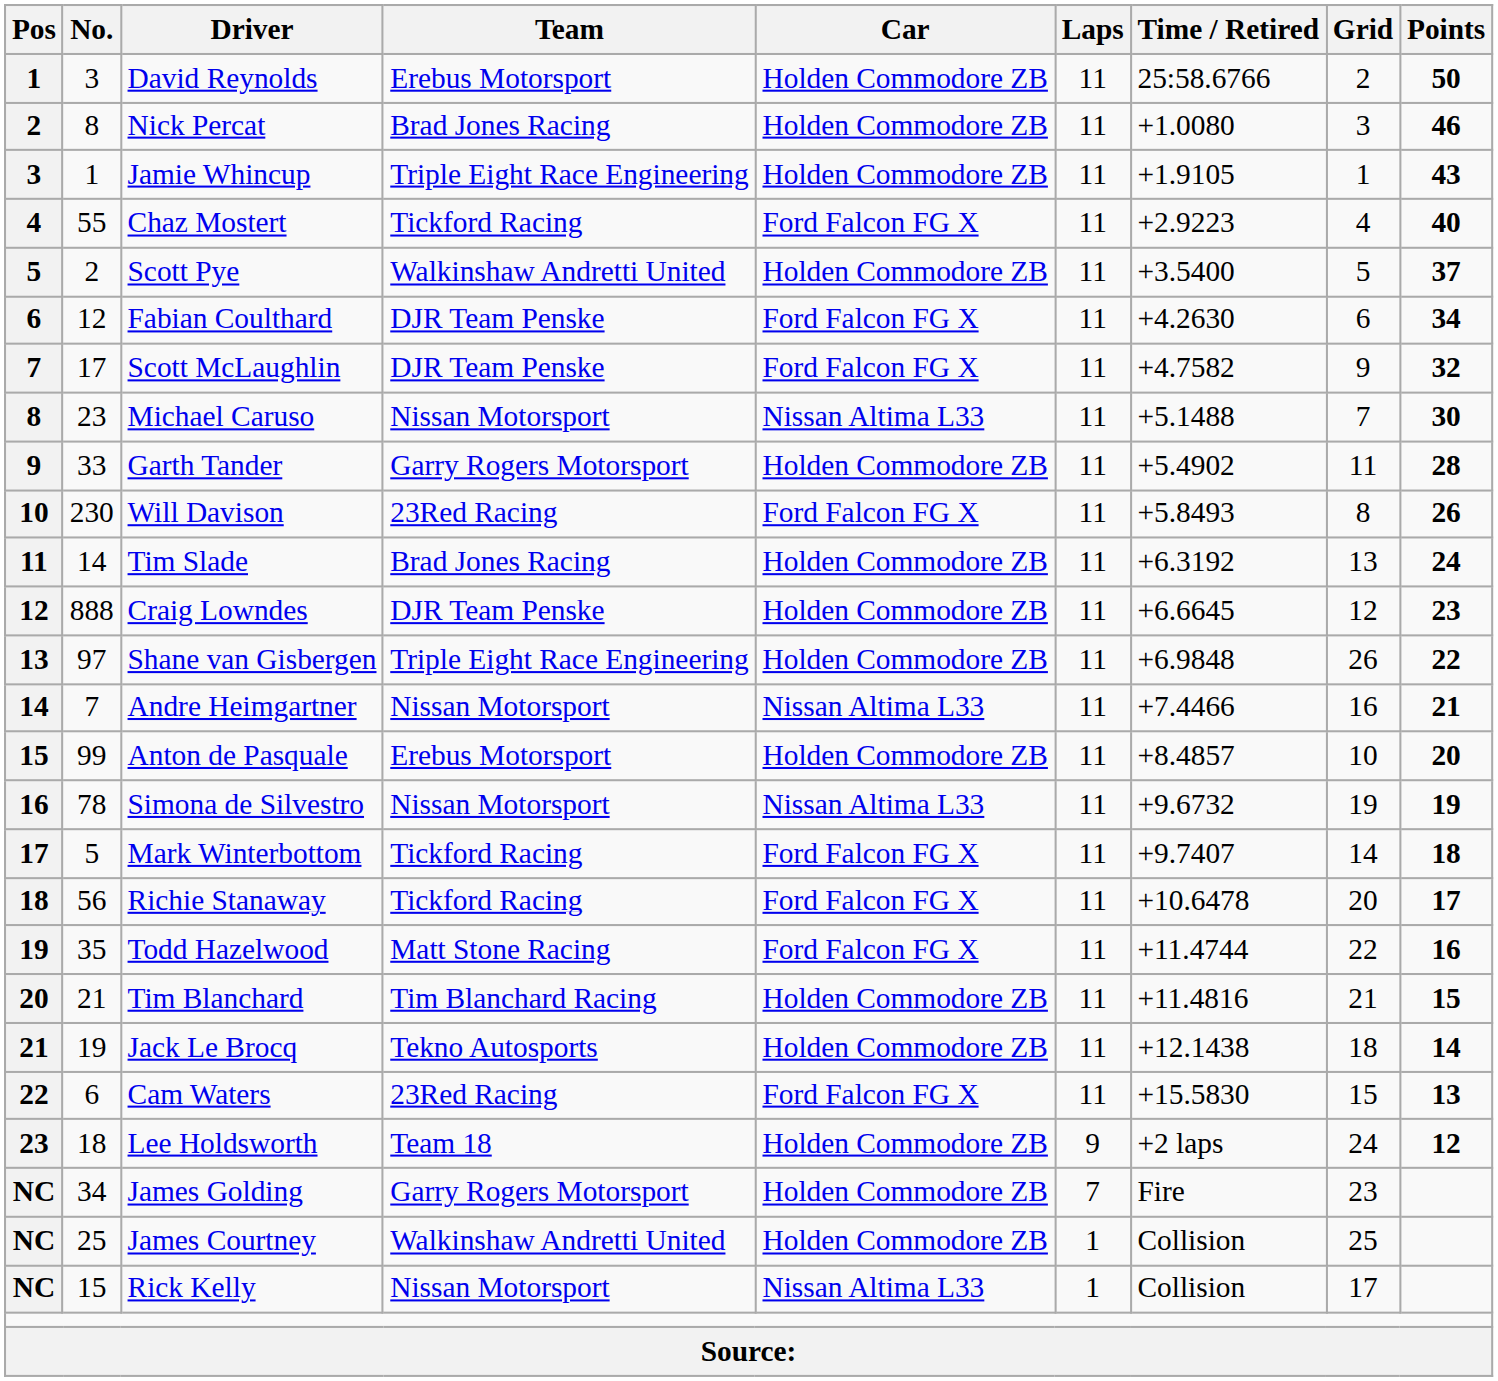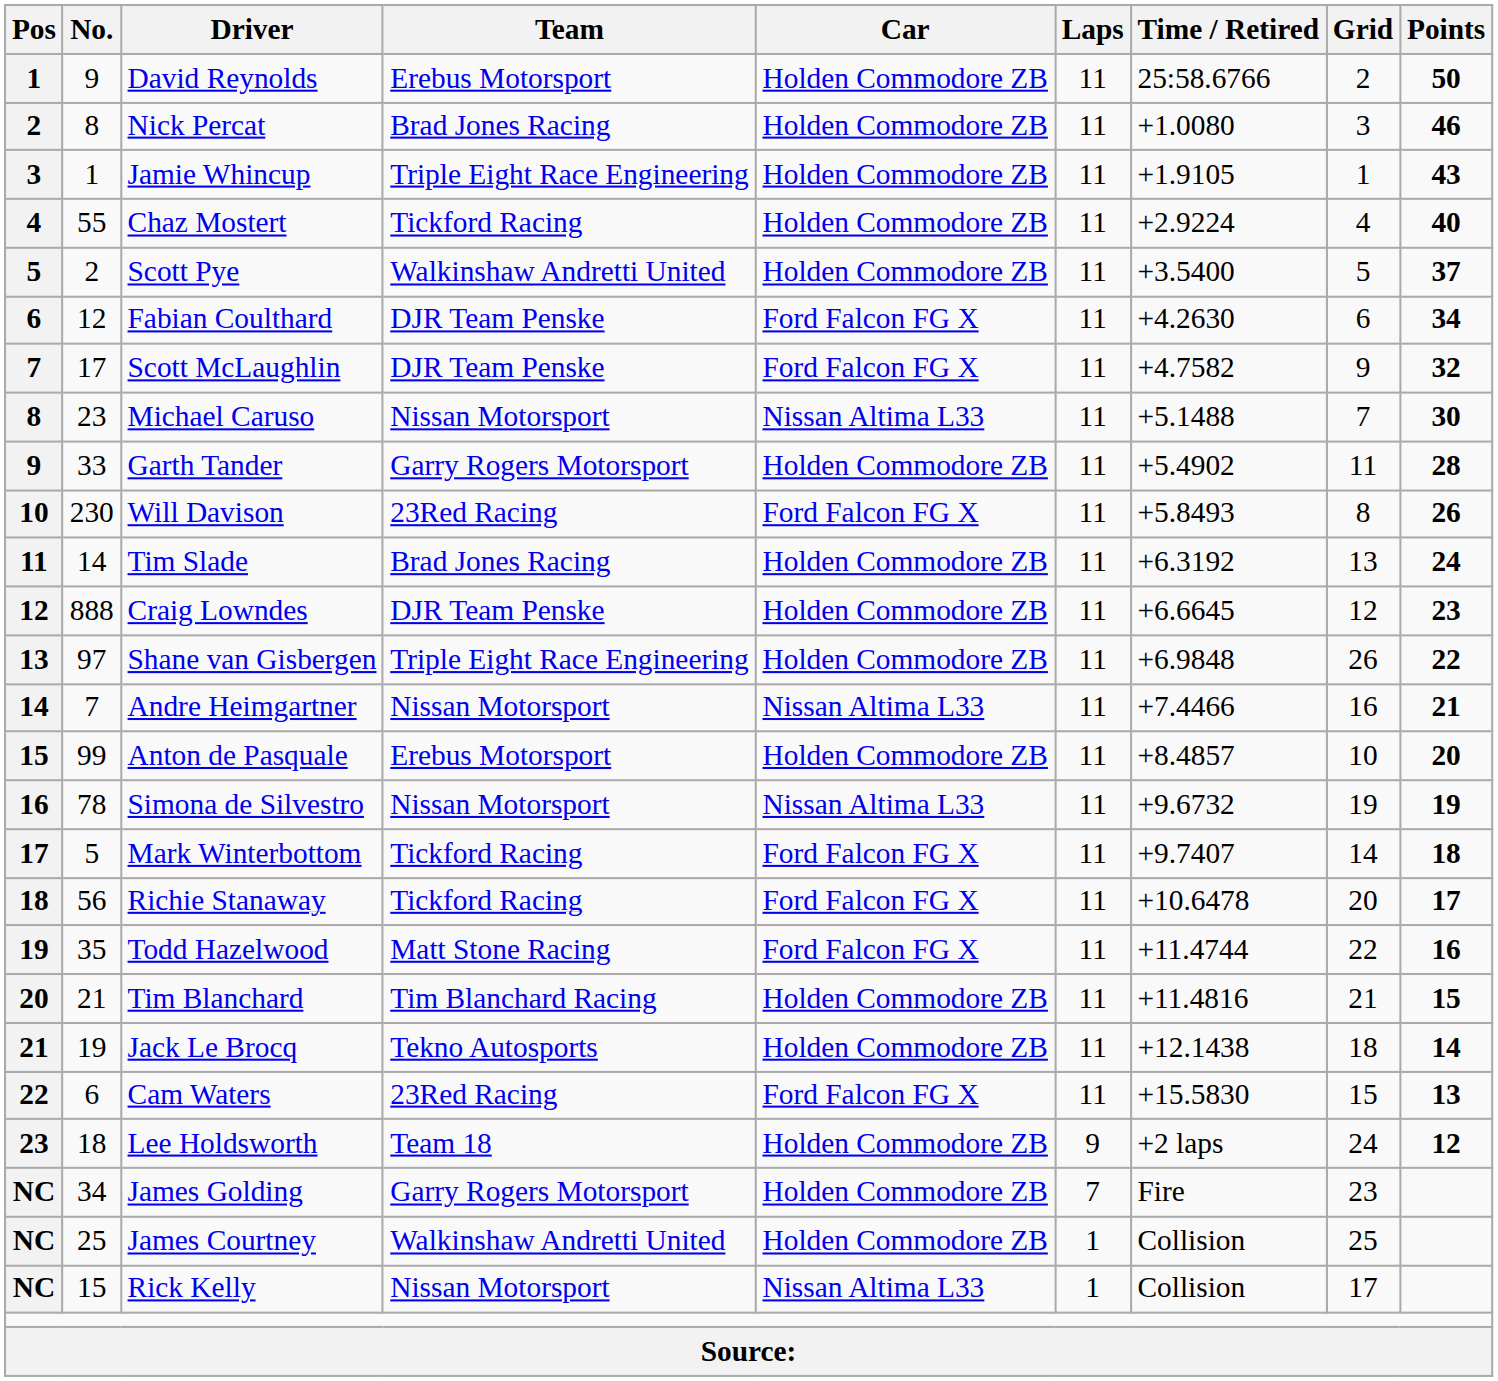David Reynolds | No.: 3 -> 9
Chaz Mostert | Car: Ford Falcon FG X -> Holden Commodore ZB
Chaz Mostert | Time / Retired: +2.9223 -> +2.9224
